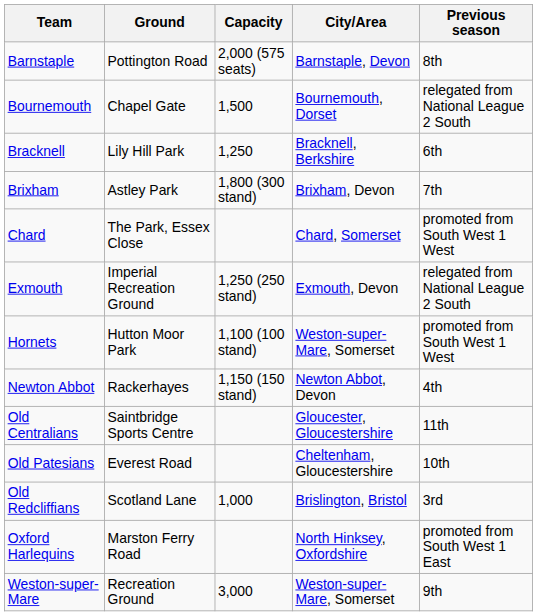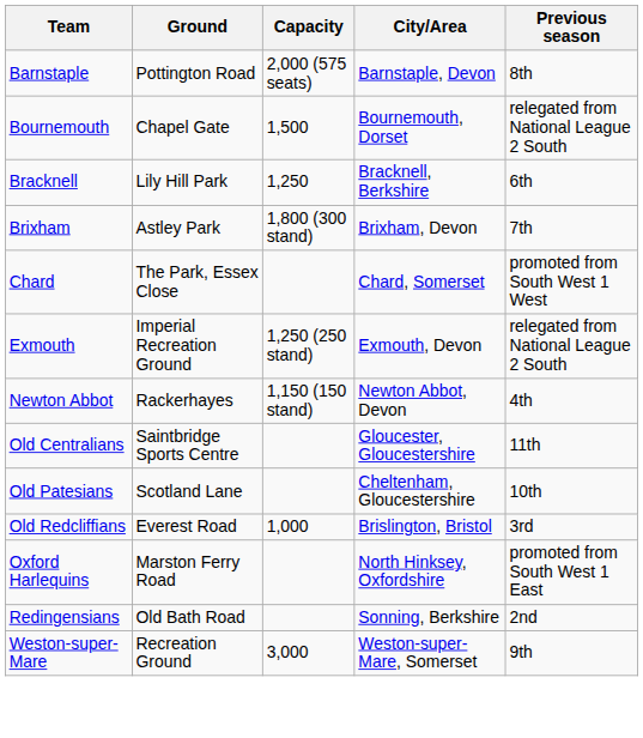- row: Hornets | Hutton Moor Park | 1,100 (100 stand) | Weston-super-Mare, Somerset | promoted from South West 1 West
Old Patesians | Ground: Everest Road -> Scotland Lane
Old Redcliffians | Ground: Scotland Lane -> Everest Road
+ row: Redingensians | Old Bath Road | Sonning, Berkshire | 2nd
